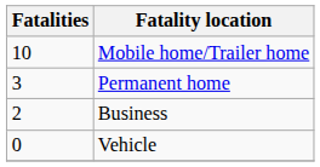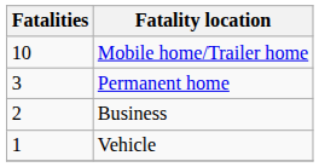Vehicle | Fatalities: 0 -> 1
